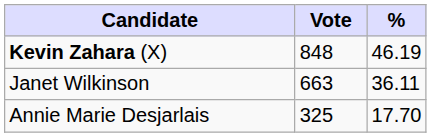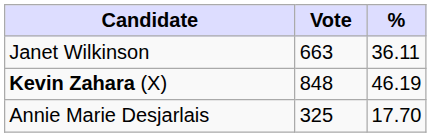rows swapped: Kevin Zahara (X) <-> Janet Wilkinson
